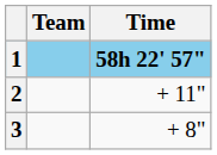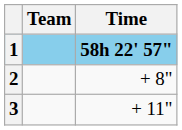2 | Time: + 11" -> + 8"
3 | Time: + 8" -> + 11"
